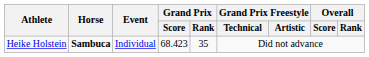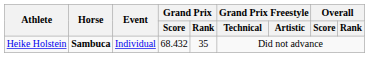Heike Holstein | Grand Prix / Score: 68.423 -> 68.432
